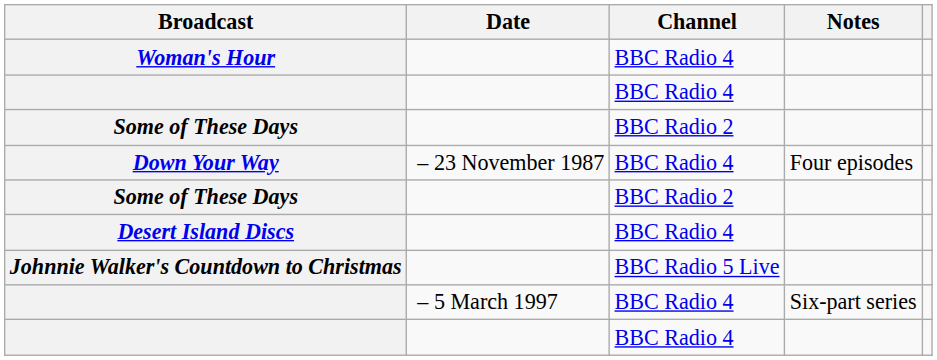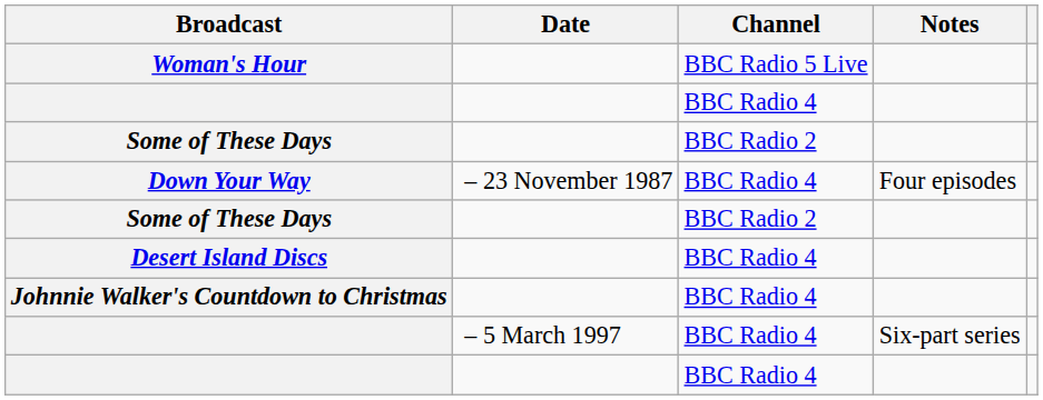Woman's Hour | Channel: BBC Radio 4 -> BBC Radio 5 Live
Johnnie Walker's Countdown to Christmas | Channel: BBC Radio 5 Live -> BBC Radio 4
